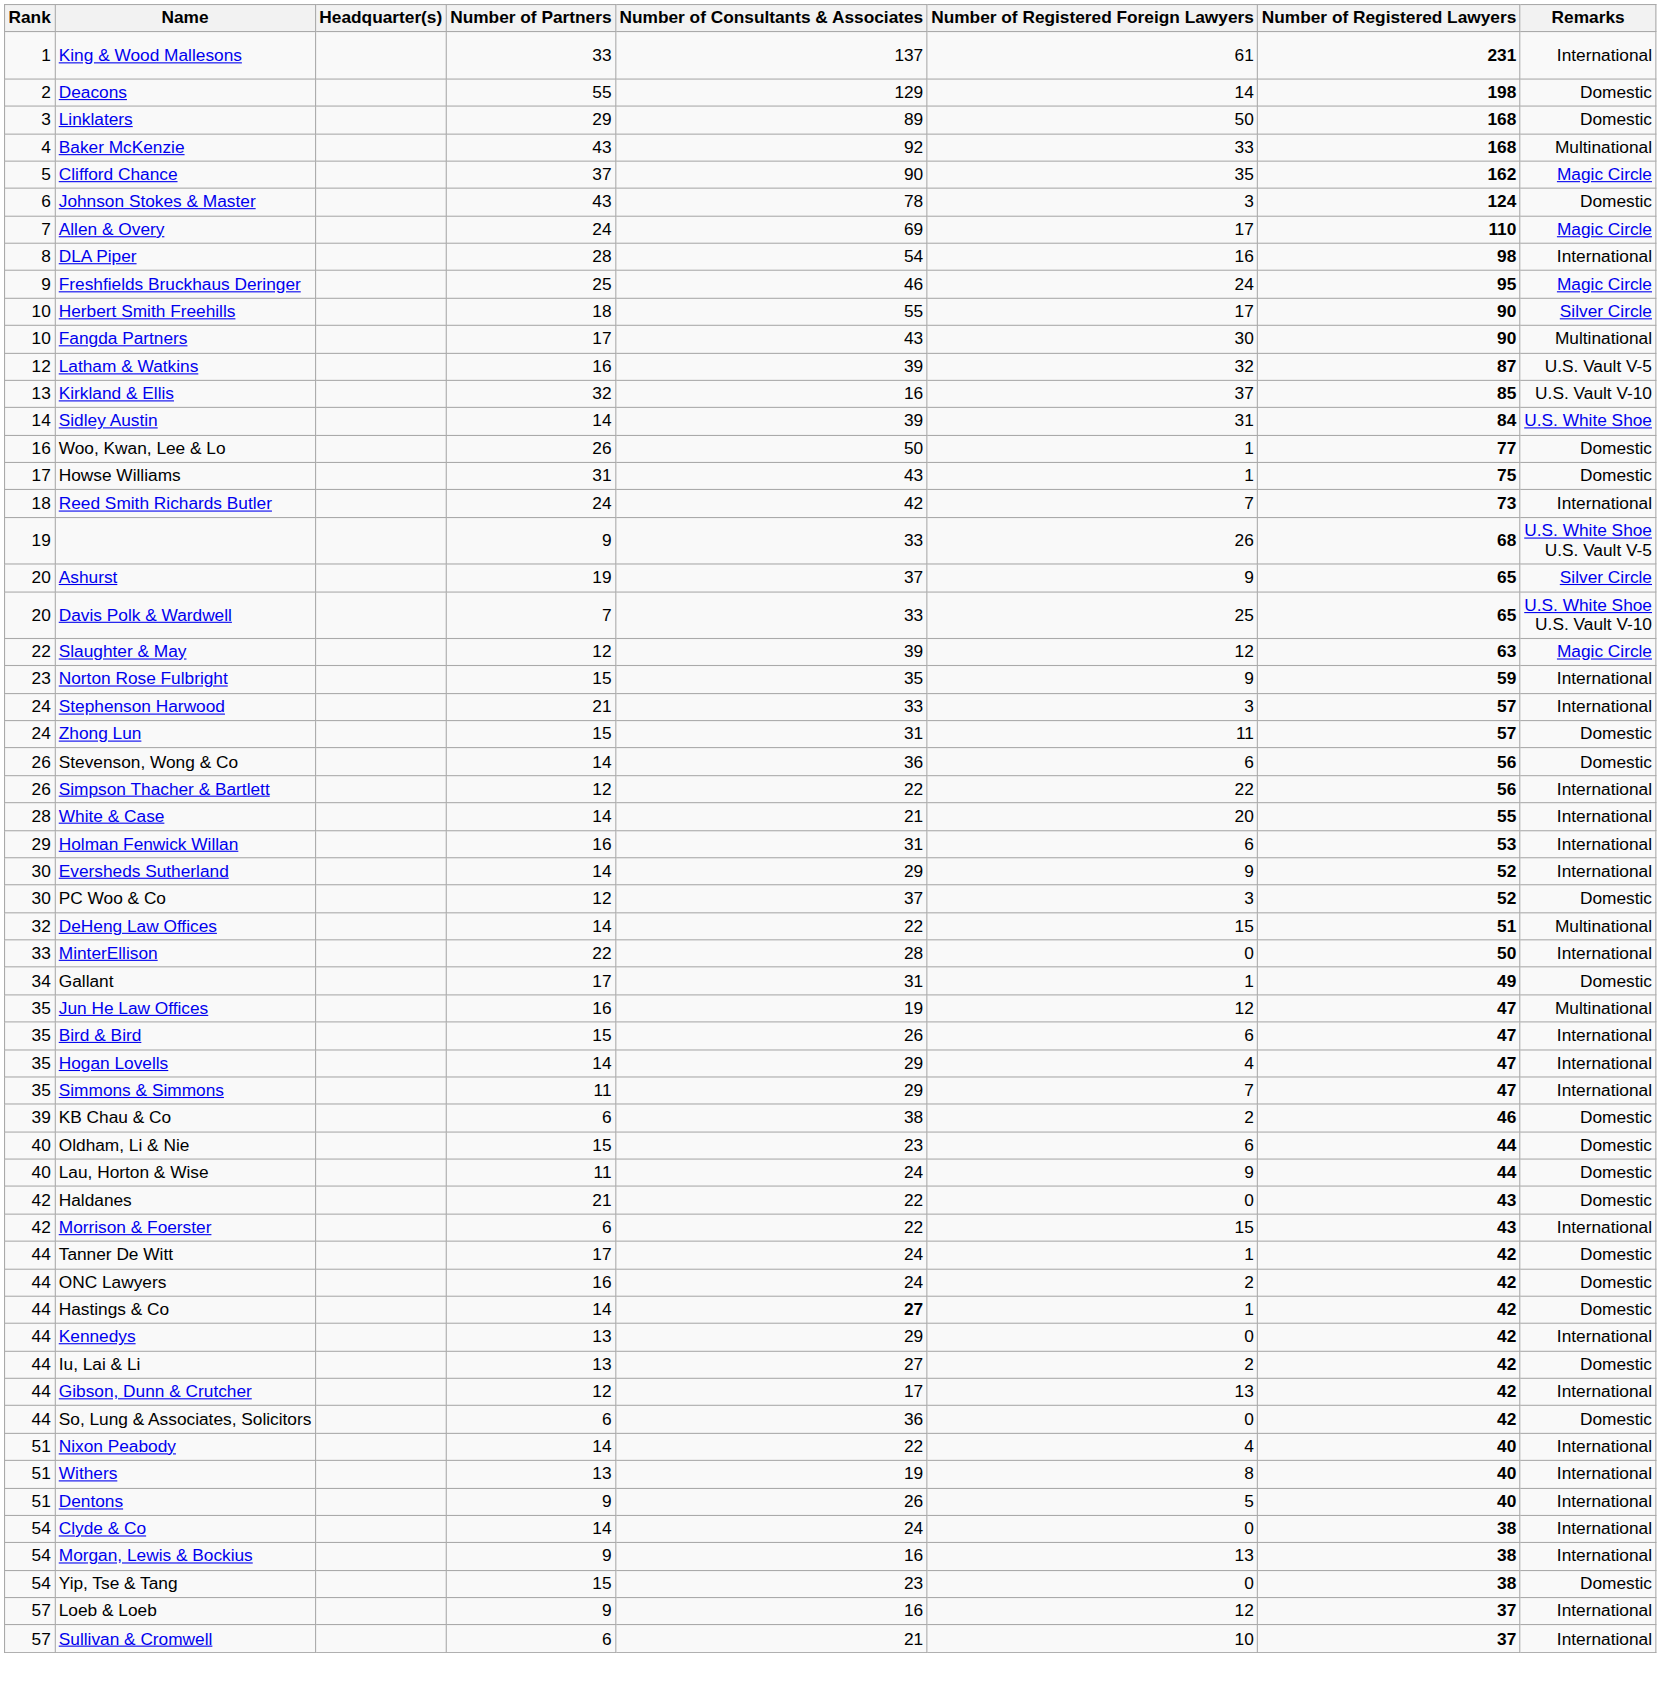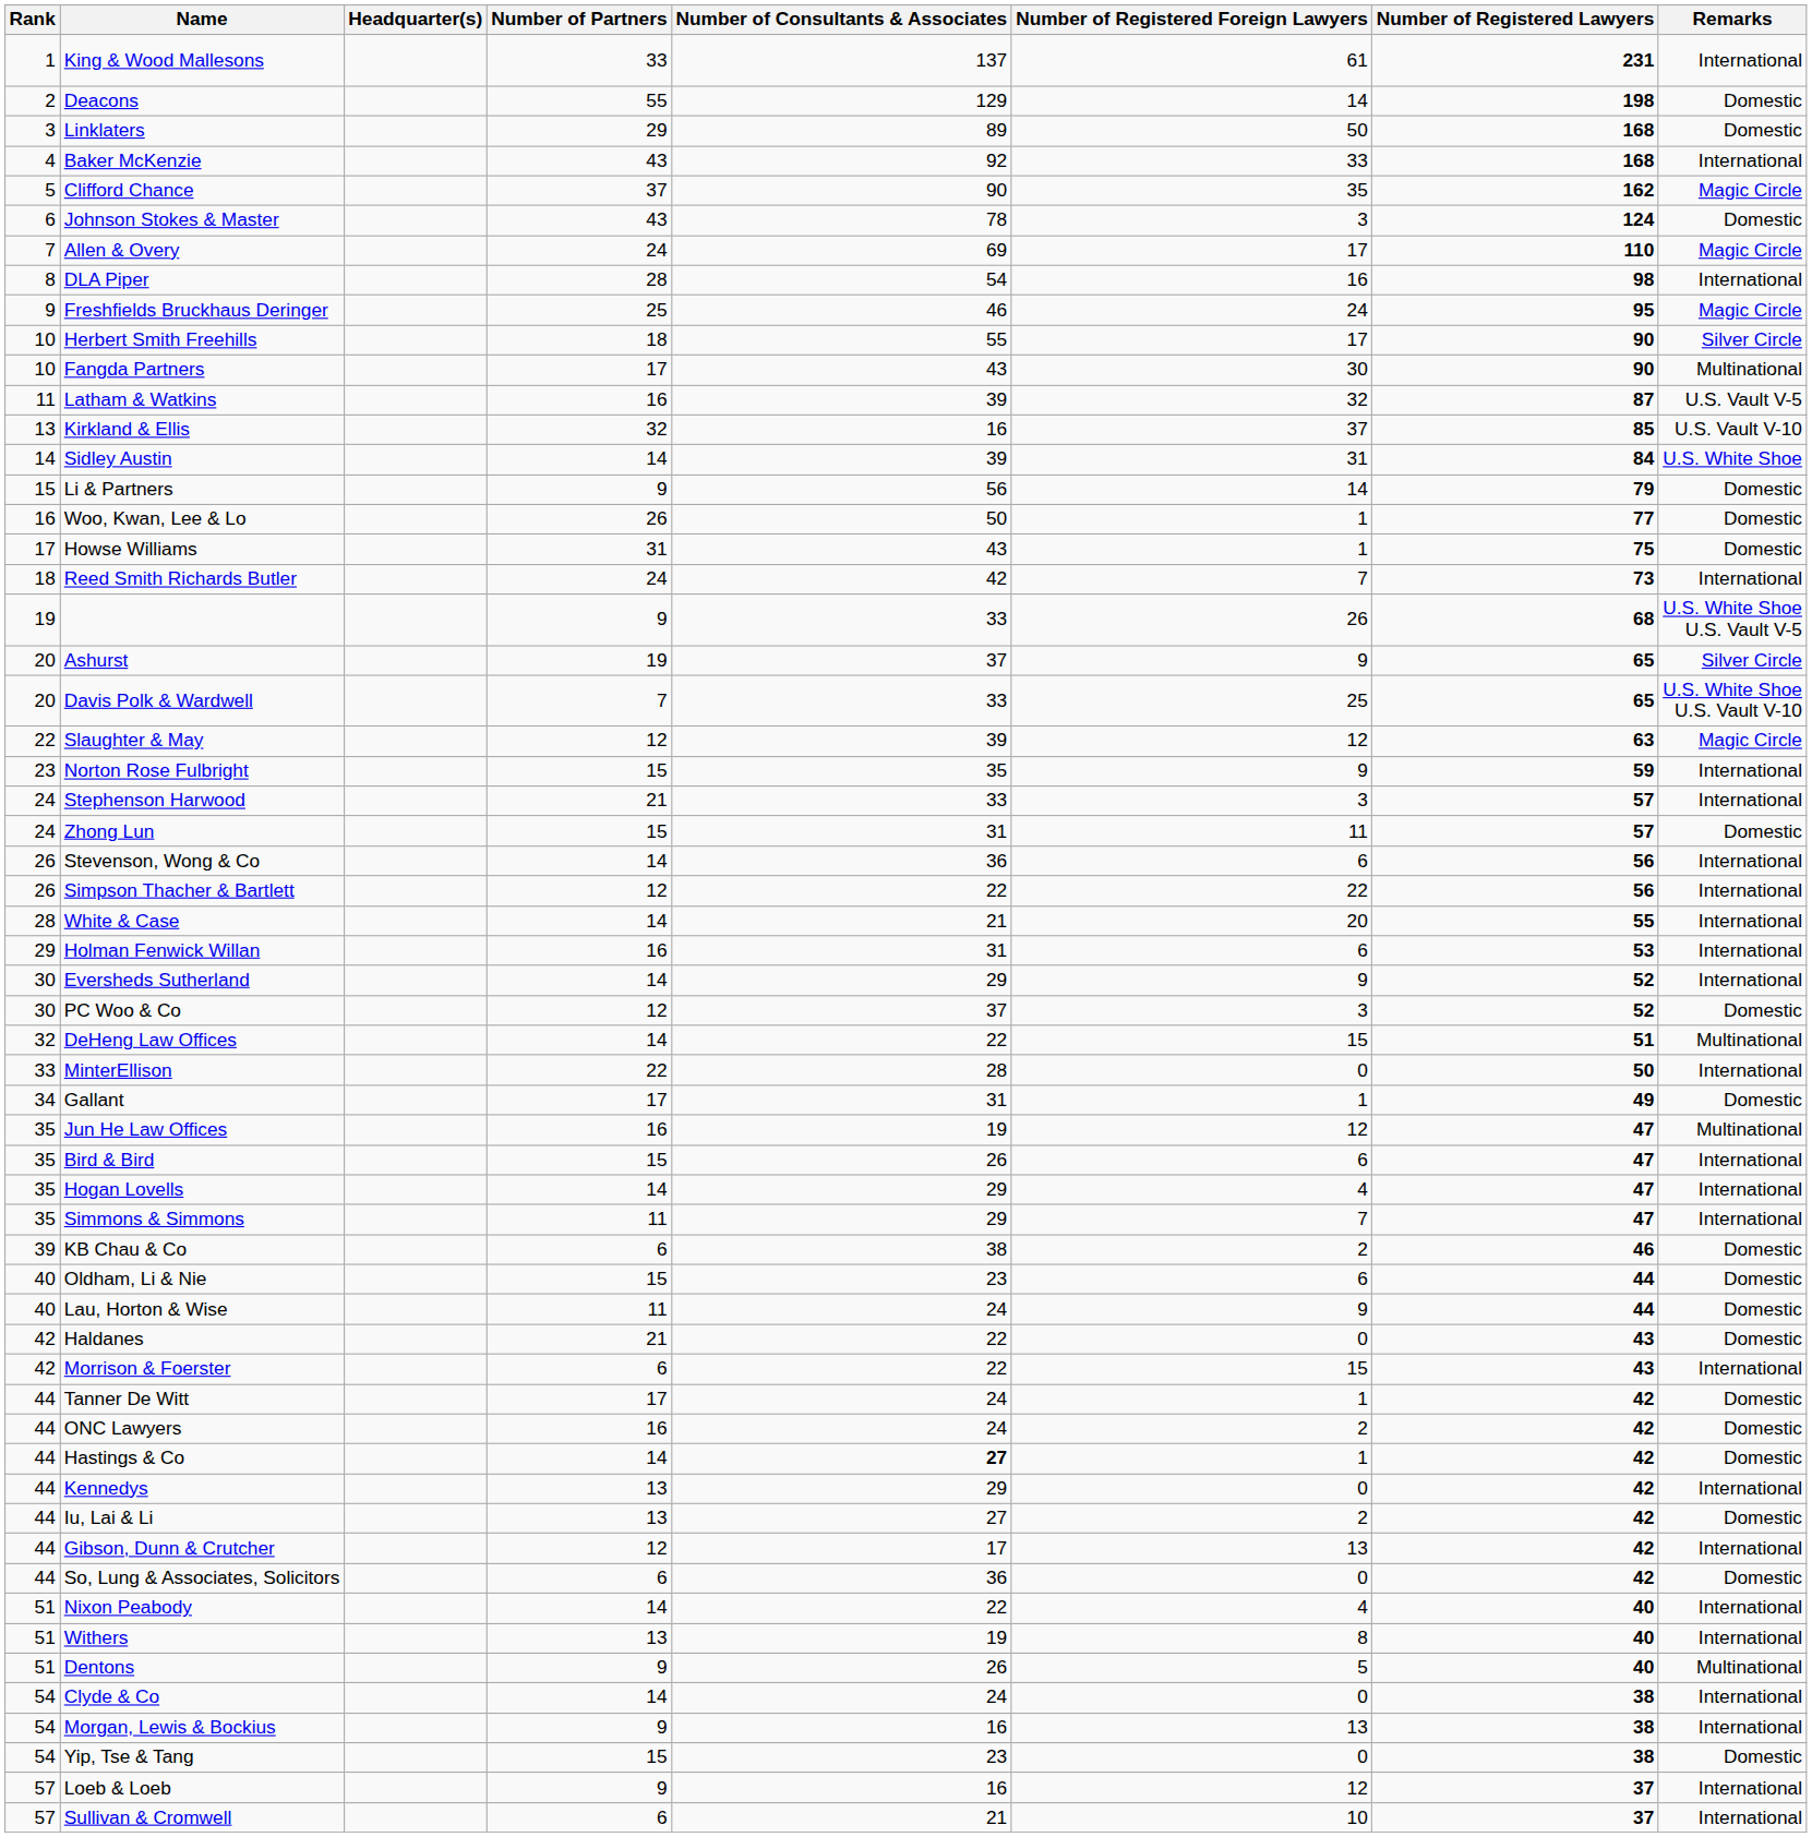Baker McKenzie | Remarks: Multinational -> International
Latham & Watkins | Rank: 12 -> 11
+ row: 15 | Li & Partners | 9 | 56 | 14 | 79 | Domestic
Stevenson, Wong & Co | Remarks: Domestic -> International
Dentons | Remarks: International -> Multinational
